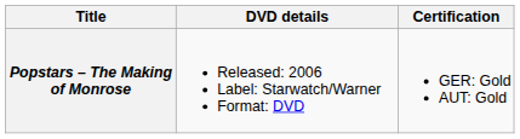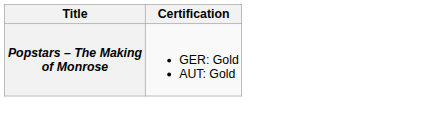- column: DVD details | Released: 2006 Label: Starwatch/Warner Format: DVD
